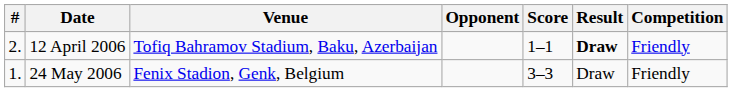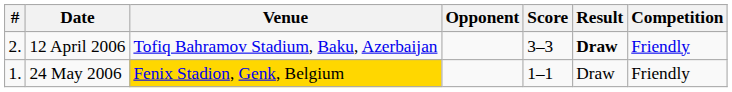12 April 2006 | Score: 1–1 -> 3–3
24 May 2006 | Venue: no background -> gold background
24 May 2006 | Score: 3–3 -> 1–1
